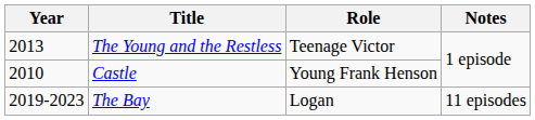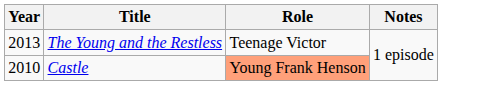Castle | Role: no background -> lightsalmon background
- row: 2019-2023 | The Bay | Logan | 11 episodes
